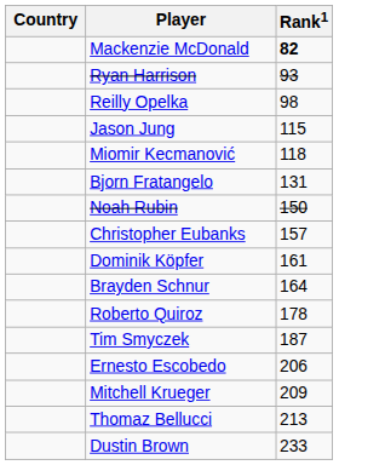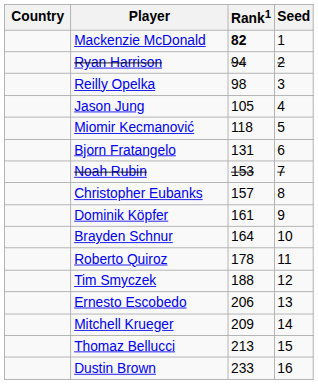+ column: Seed | 1 | 2 | 3 | 4 | 5 | 6 | 7 | 8 | 9 | 10 | 11 | 12 | 13 | 14 | 15 | 16
Ryan Harrison | Rank1: 93 -> 94
Jason Jung | Rank1: 115 -> 105
Noah Rubin | Rank1: 150 -> 153
Tim Smyczek | Rank1: 187 -> 188
